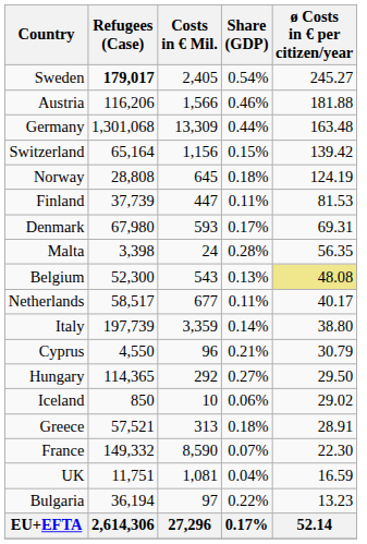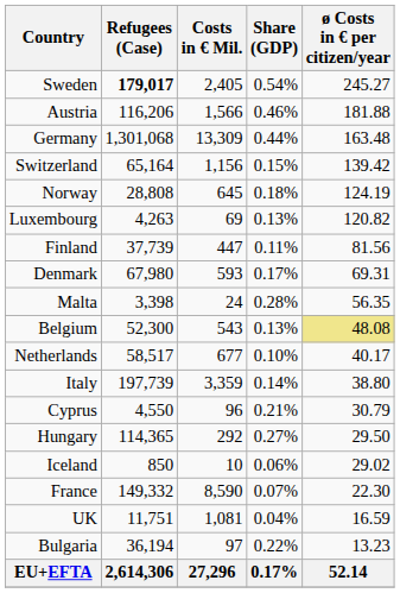+ row: Luxembourg | 4,263 | 69 | 0.13% | 120.82
Finland | ø Costs in € per citizen/year: 81.53 -> 81.56
Netherlands | Share (GDP): 0.11% -> 0.10%
- row: Greece | 57,521 | 313 | 0.18% | 28.91
